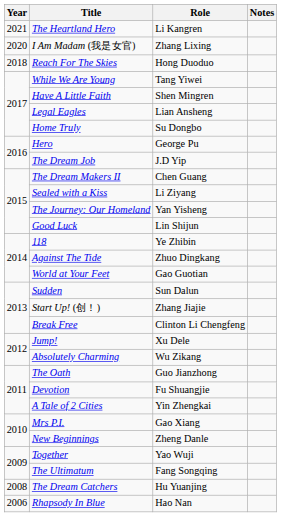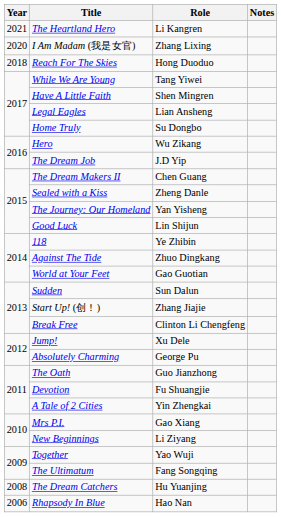Hero | Role: George Pu -> Wu Zikang
Sealed with a Kiss | Role: Li Ziyang -> Zheng Danle
Absolutely Charming | Role: Wu Zikang -> George Pu
New Beginnings | Role: Zheng Danle -> Li Ziyang
